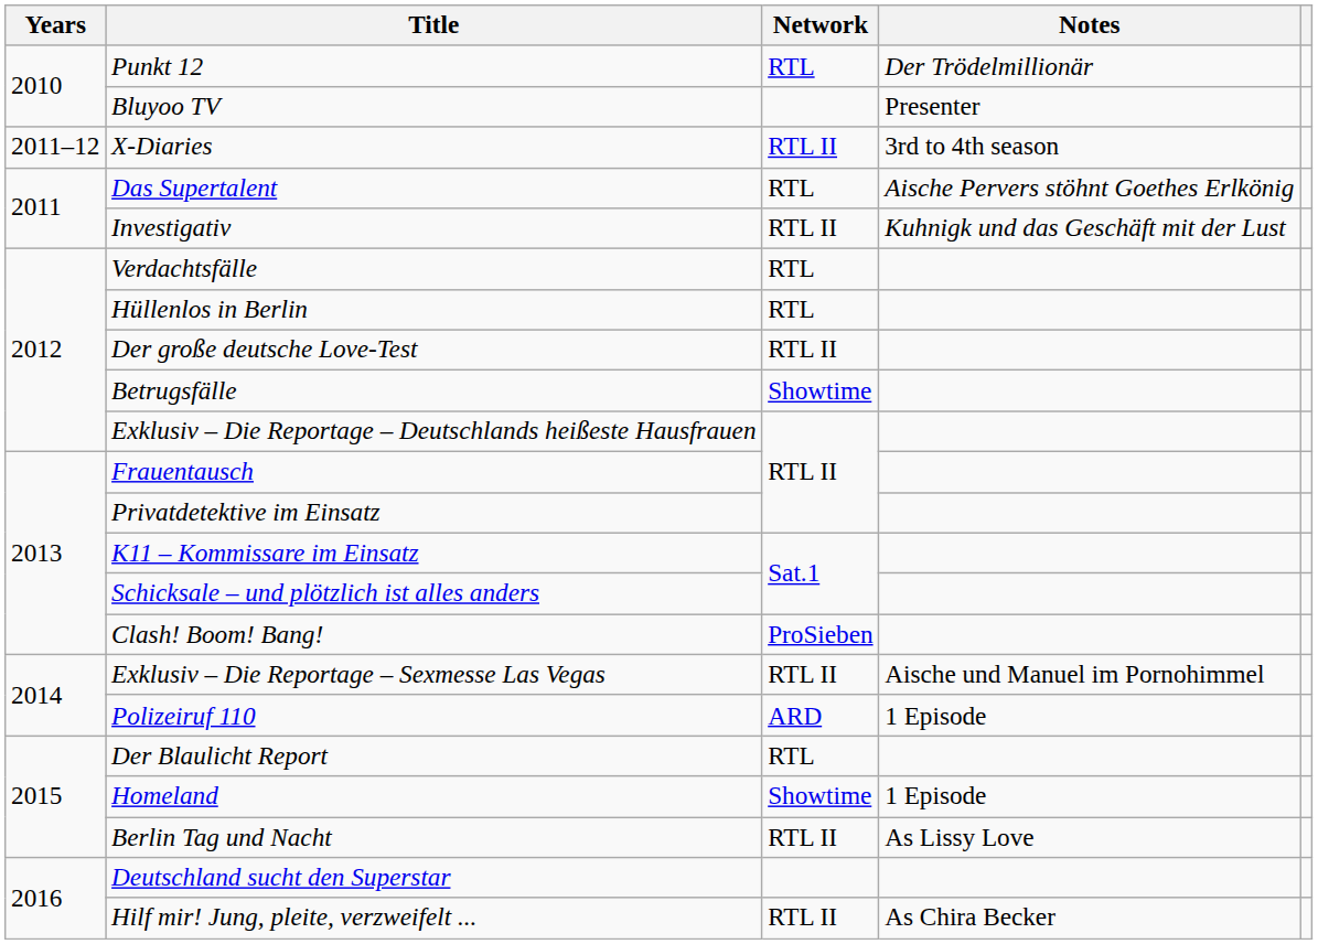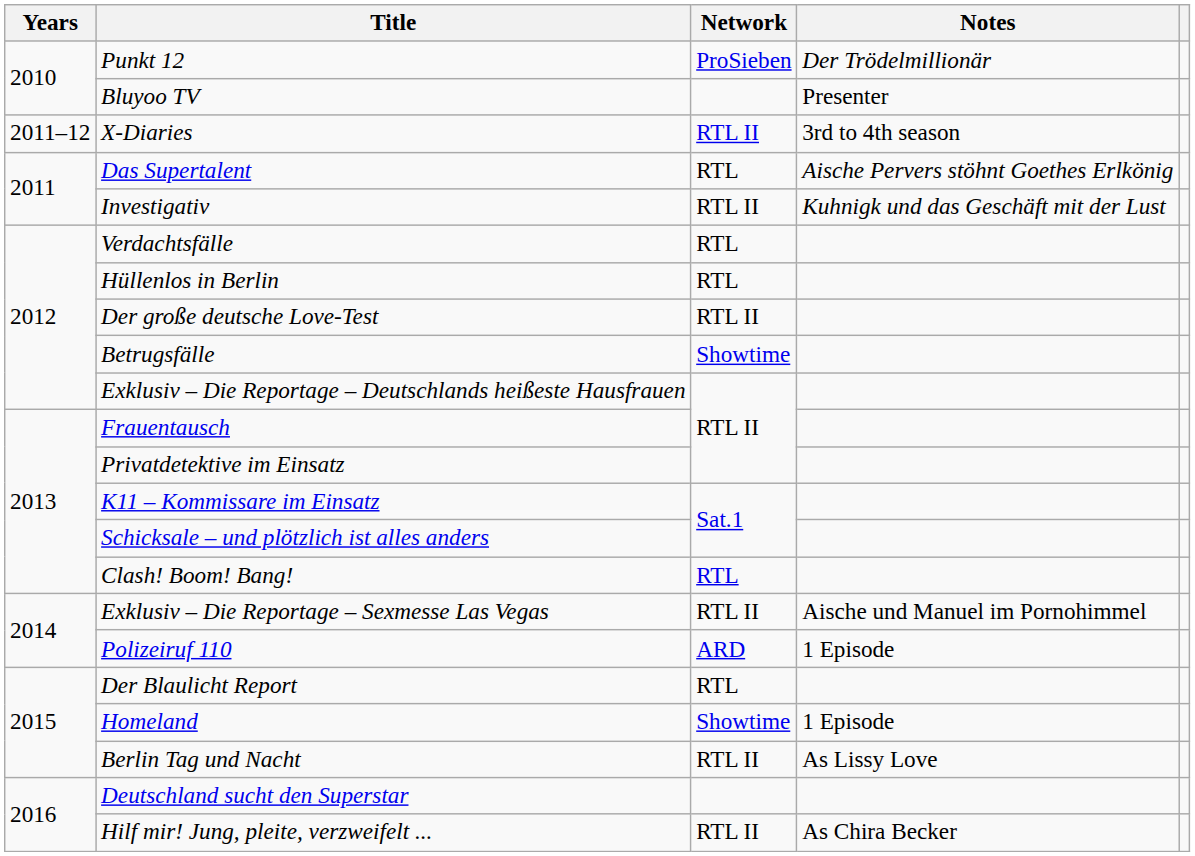Punkt 12 | Network: RTL -> ProSieben
Clash! Boom! Bang! | Network: ProSieben -> RTL
